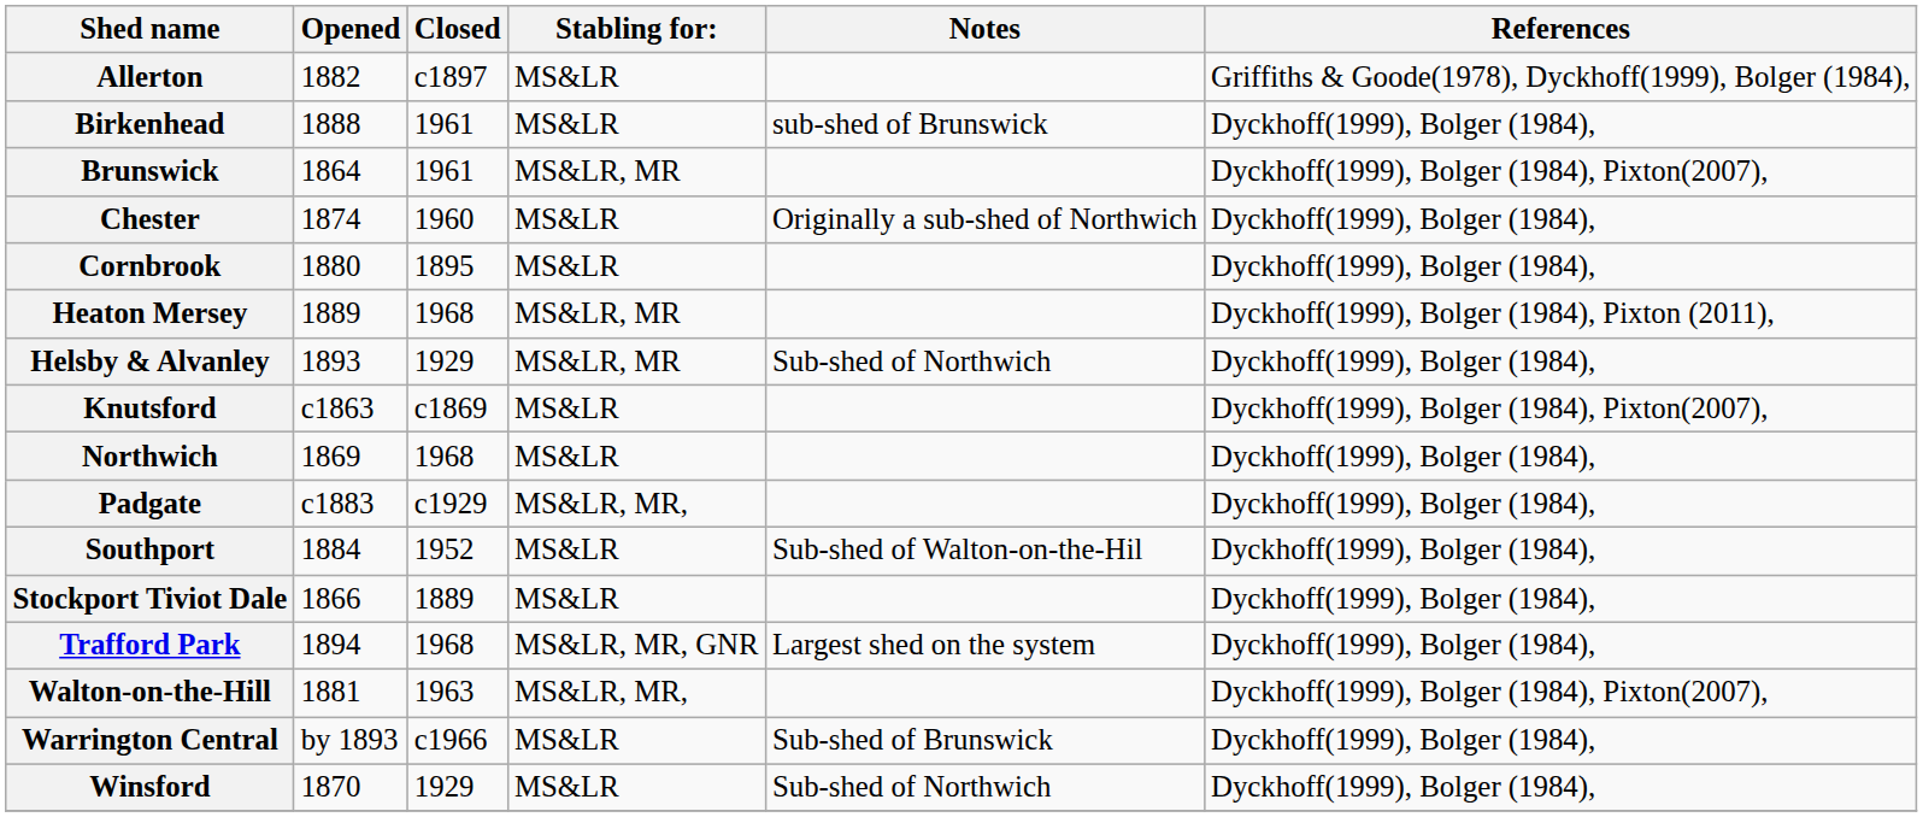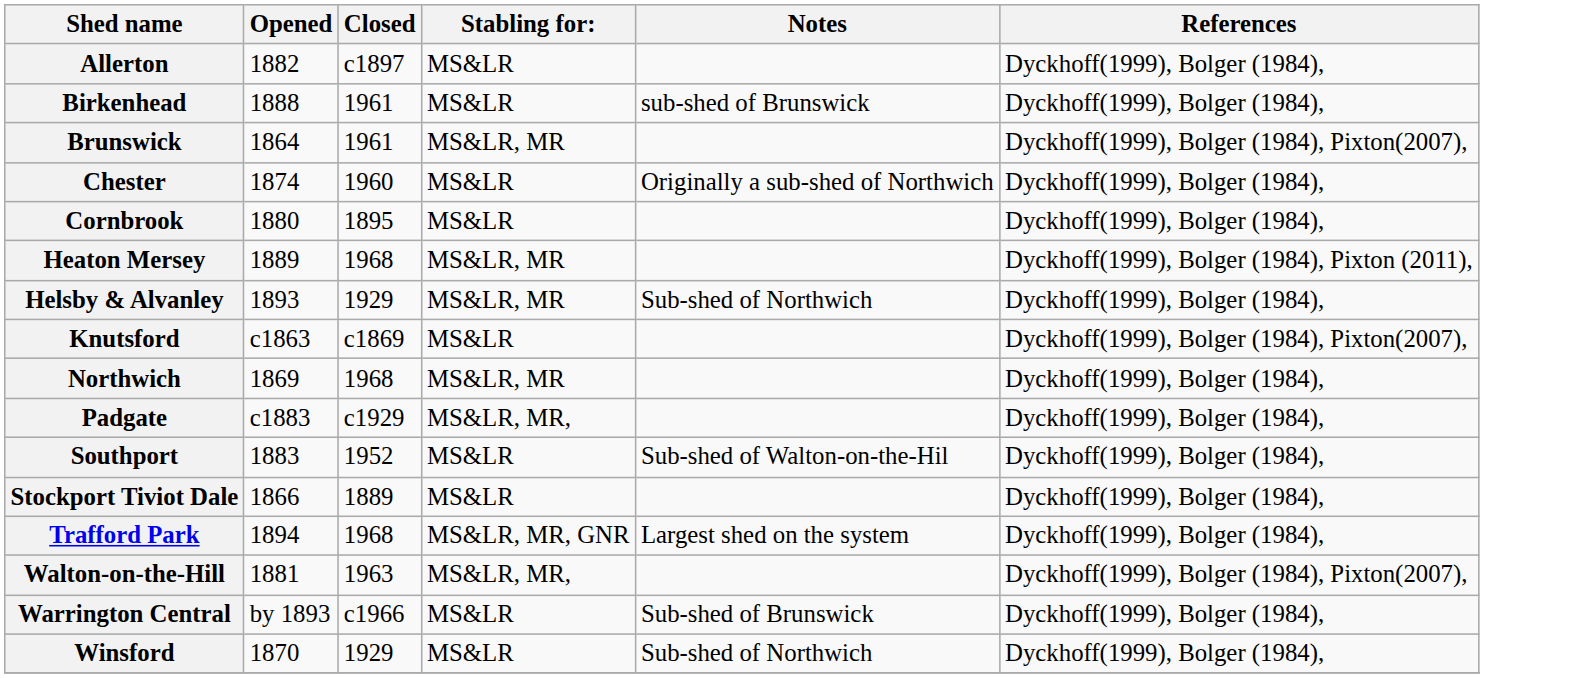Allerton | References: Griffiths & Goode(1978), Dyckhoff(1999), Bolger (1984), -> Dyckhoff(1999), Bolger (1984),
Northwich | Stabling for:: MS&LR -> MS&LR, MR
Southport | Opened: 1884 -> 1883
